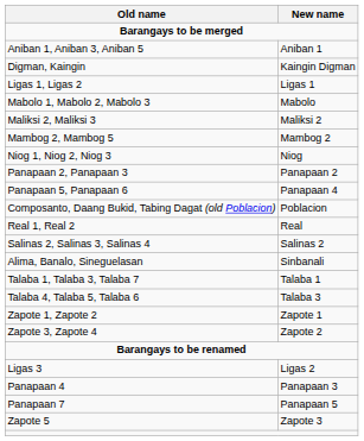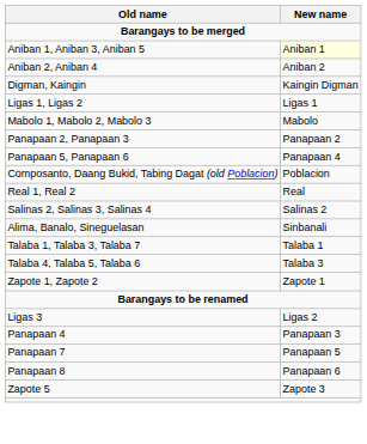Aniban 1, Aniban 3, Aniban 5 | New name: no background -> lightyellow background
+ row: Aniban 2, Aniban 4 | Aniban 2
- row: Maliksi 2, Maliksi 3 | Maliksi 2
- row: Mambog 2, Mambog 5 | Mambog 2
- row: Niog 1, Niog 2, Niog 3 | Niog
- row: Zapote 3, Zapote 4 | Zapote 2
+ row: Panapaan 8 | Panapaan 6
